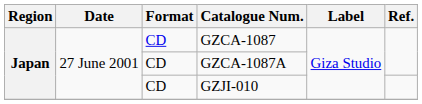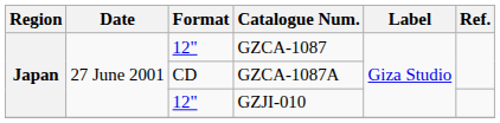GZCA-1087 | Format: CD -> 12"
GZJI-010 | Format: CD -> 12"
